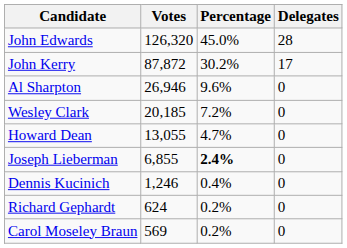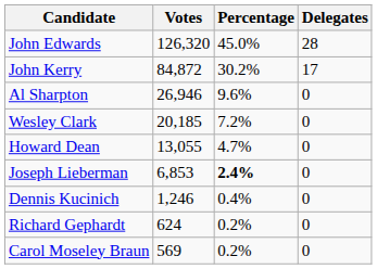John Kerry | Votes: 87,872 -> 84,872
Joseph Lieberman | Votes: 6,855 -> 6,853
